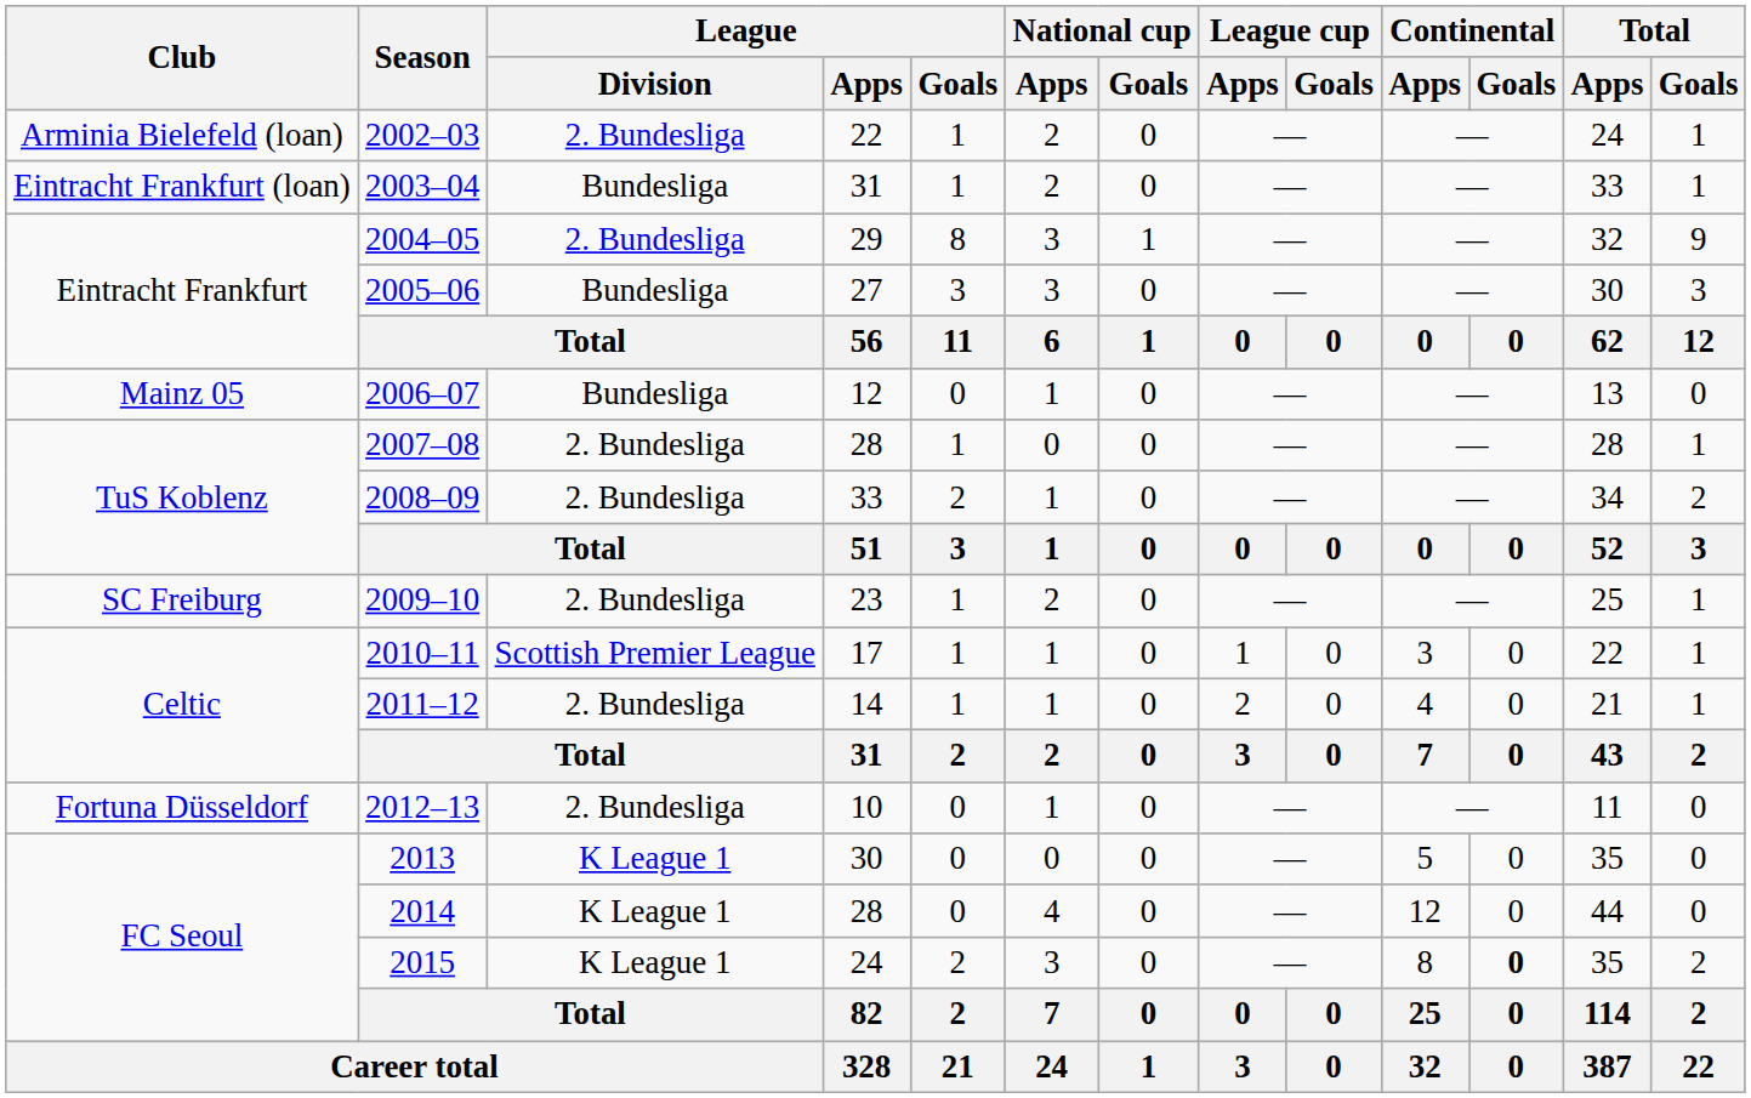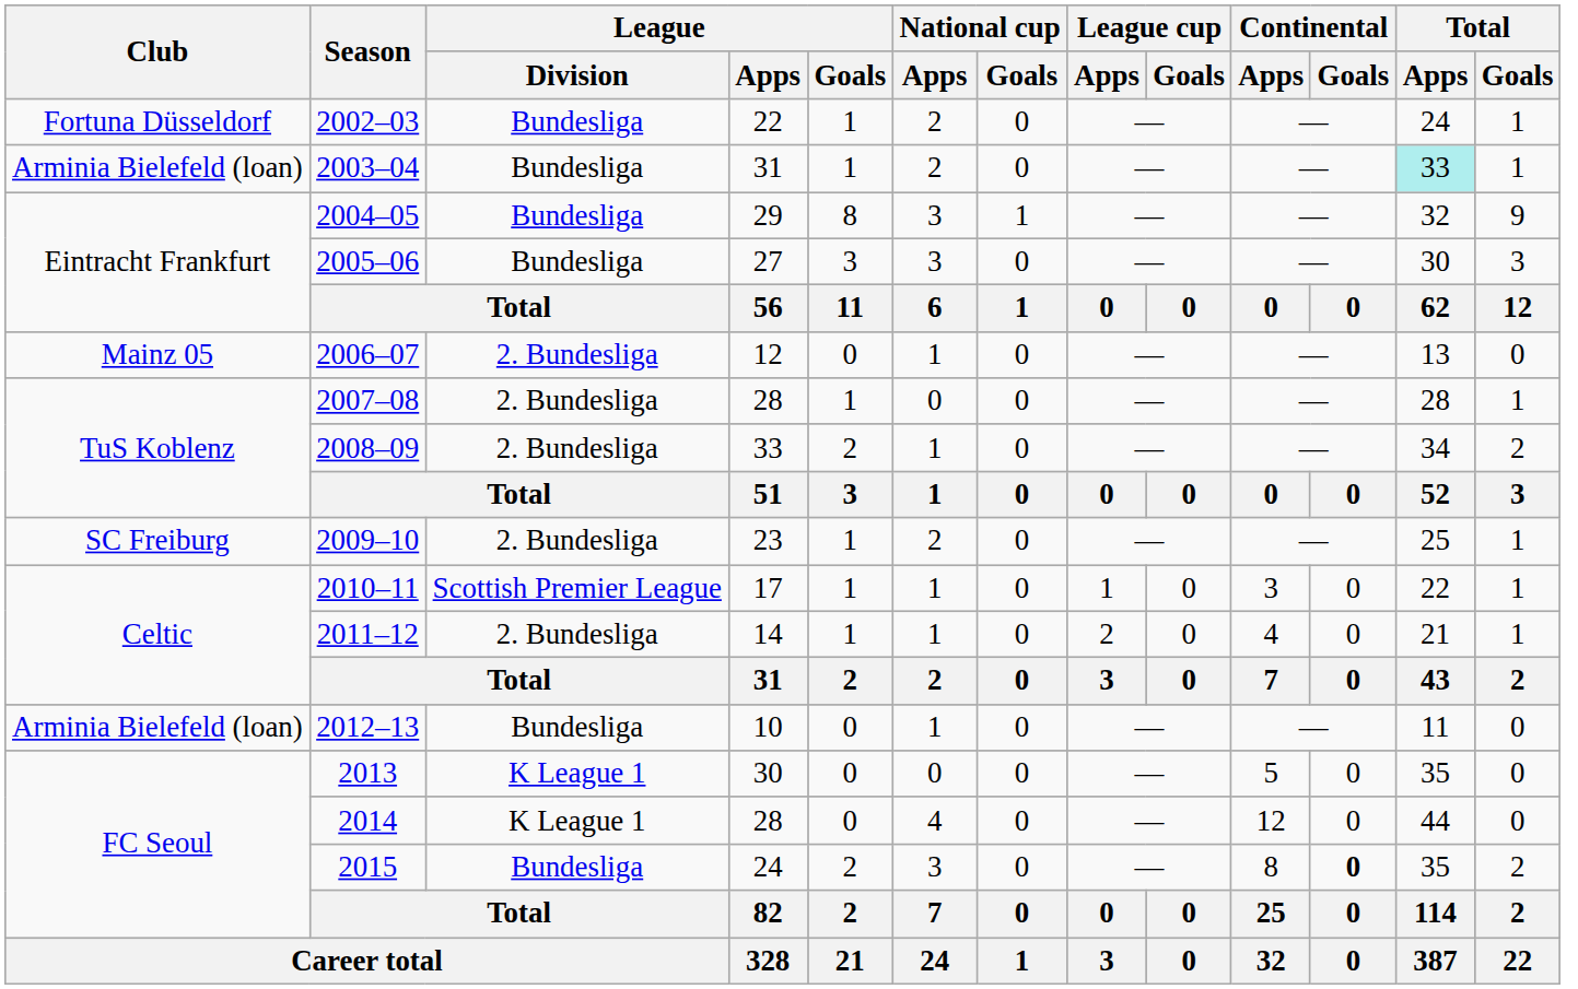2002–03 | Club: Arminia Bielefeld (loan) -> Fortuna Düsseldorf
2002–03 | League / Division: 2. Bundesliga -> Bundesliga
2003–04 | Club: Eintracht Frankfurt (loan) -> Arminia Bielefeld (loan)
2003–04 | Total / Apps: no background -> paleturquoise background
2004–05 | League / Division: 2. Bundesliga -> Bundesliga
2006–07 | League / Division: Bundesliga -> 2. Bundesliga
2012–13 | Club: Fortuna Düsseldorf -> Arminia Bielefeld (loan)
2012–13 | League / Division: 2. Bundesliga -> Bundesliga
2015 | League / Division: K League 1 -> Bundesliga
